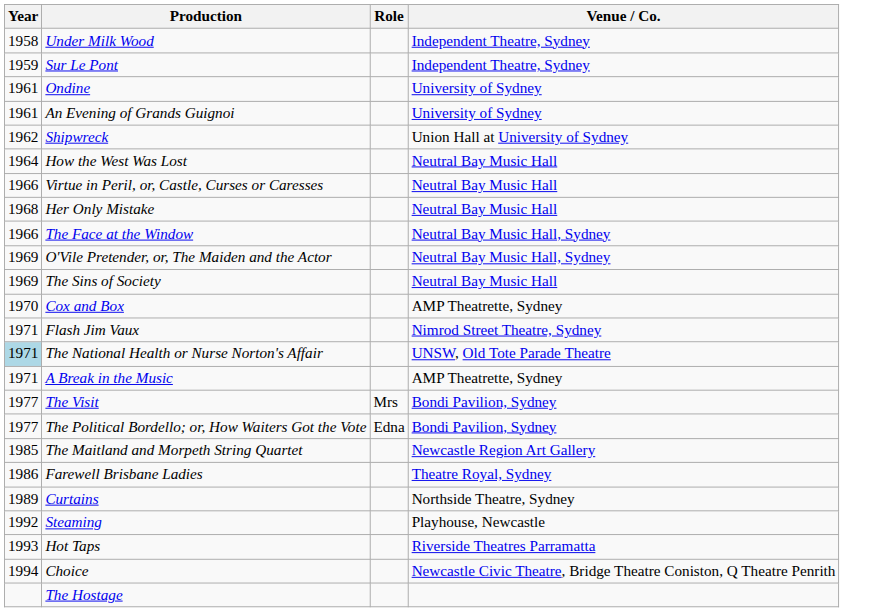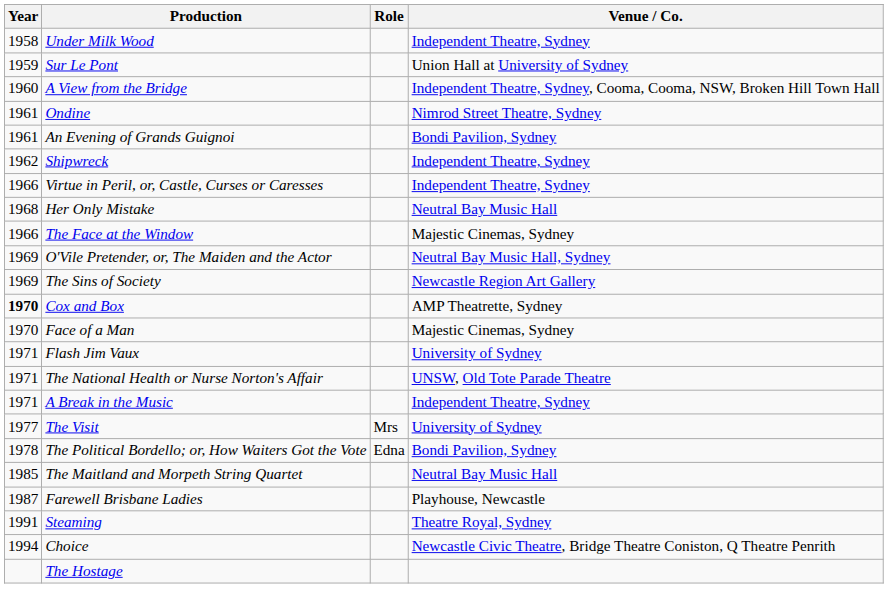Sur Le Pont | Venue / Co.: Independent Theatre, Sydney -> Union Hall at University of Sydney
+ row: 1960 | A View from the Bridge | Independent Theatre, Sydney, Cooma, Cooma, NSW, Broken Hill Town Hall
Ondine | Venue / Co.: University of Sydney -> Nimrod Street Theatre, Sydney
An Evening of Grands Guignoi | Venue / Co.: University of Sydney -> Bondi Pavilion, Sydney
Shipwreck | Venue / Co.: Union Hall at University of Sydney -> Independent Theatre, Sydney
- row: 1964 | How the West Was Lost | Neutral Bay Music Hall
Virtue in Peril, or, Castle, Curses or Caresses | Venue / Co.: Neutral Bay Music Hall -> Independent Theatre, Sydney
The Face at the Window | Venue / Co.: Neutral Bay Music Hall, Sydney -> Majestic Cinemas, Sydney
The Sins of Society | Venue / Co.: Neutral Bay Music Hall -> Newcastle Region Art Gallery
Cox and Box | Year: normal -> bold
+ row: 1970 | Face of a Man | Majestic Cinemas, Sydney
Flash Jim Vaux | Venue / Co.: Nimrod Street Theatre, Sydney -> University of Sydney
The National Health or Nurse Norton's Affair | Year: lightblue background -> no background
A Break in the Music | Venue / Co.: AMP Theatrette, Sydney -> Independent Theatre, Sydney
The Visit | Venue / Co.: Bondi Pavilion, Sydney -> University of Sydney
The Political Bordello; or, How Waiters Got the Vote | Year: 1977 -> 1978
The Maitland and Morpeth String Quartet | Venue / Co.: Newcastle Region Art Gallery -> Neutral Bay Music Hall
Farewell Brisbane Ladies | Year: 1986 -> 1987
Farewell Brisbane Ladies | Venue / Co.: Theatre Royal, Sydney -> Playhouse, Newcastle
- row: 1989 | Curtains | Northside Theatre, Sydney
Steaming | Year: 1992 -> 1991
Steaming | Venue / Co.: Playhouse, Newcastle -> Theatre Royal, Sydney
- row: 1993 | Hot Taps | Riverside Theatres Parramatta
